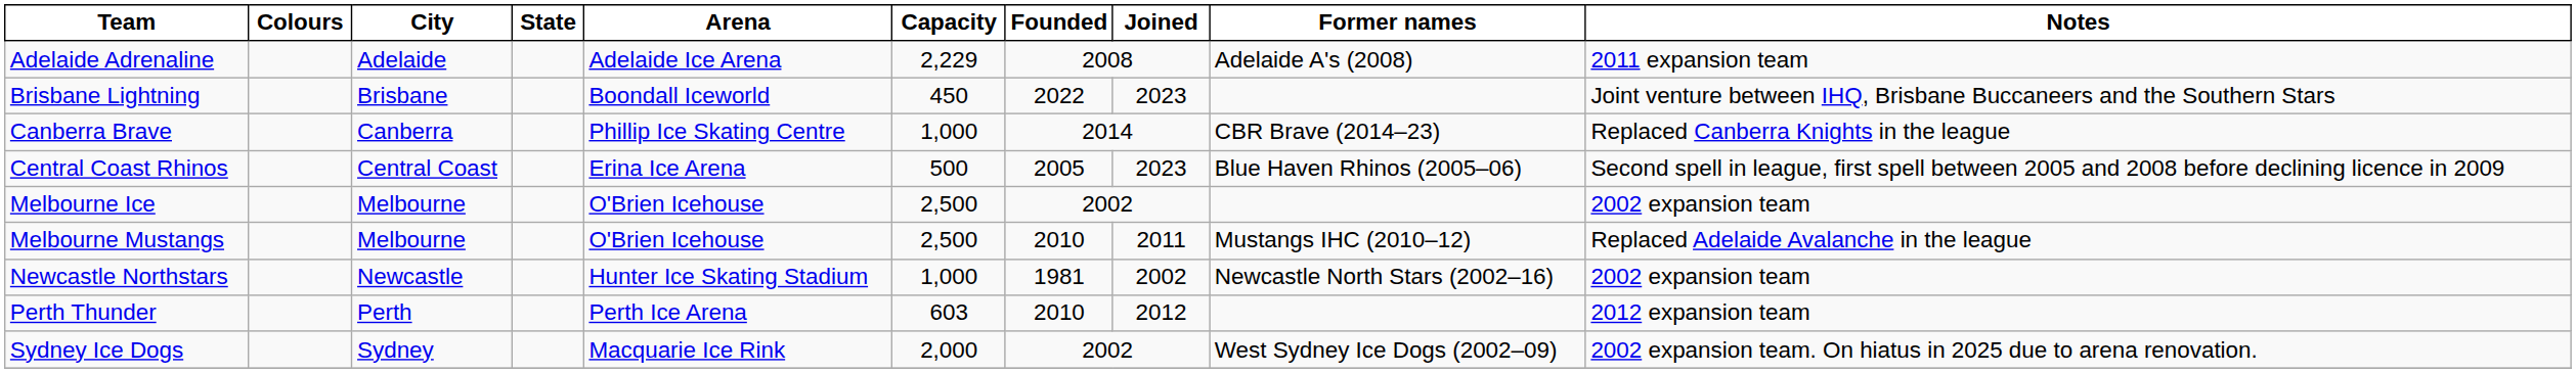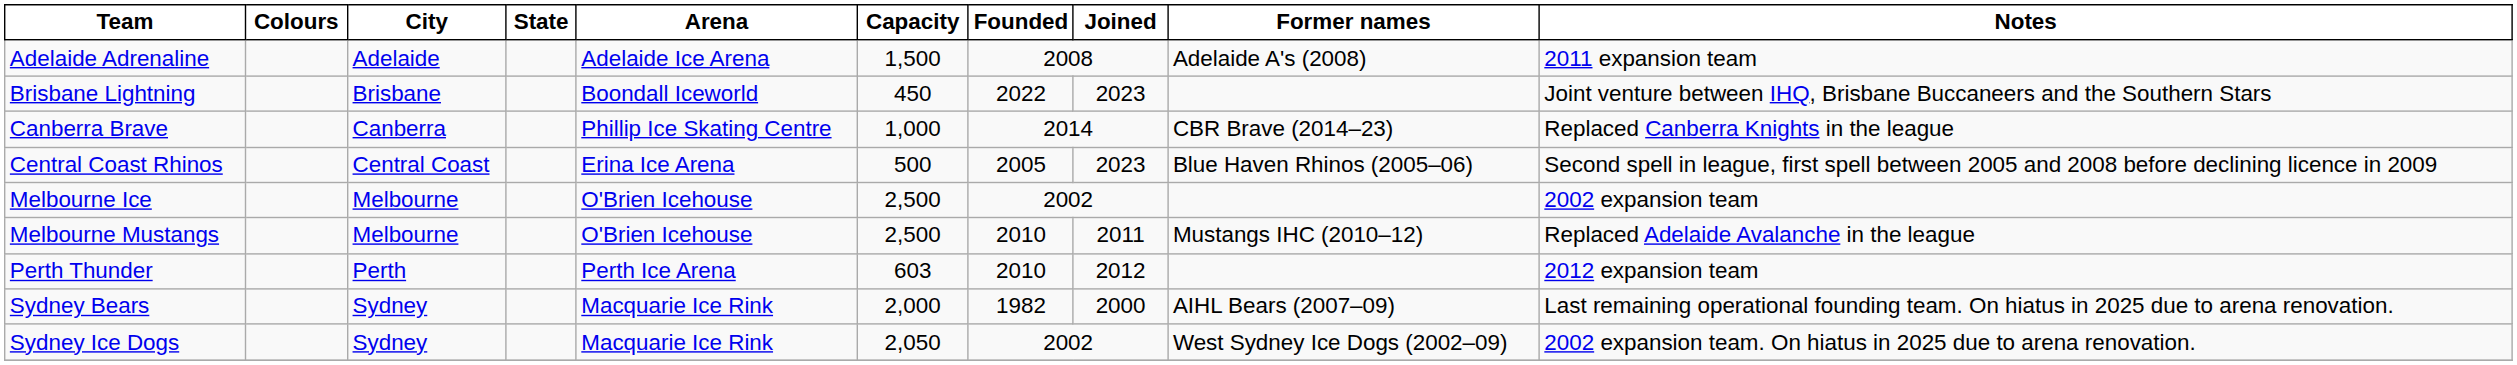Adelaide Adrenaline | Capacity: 2,229 -> 1,500
- row: Newcastle Northstars | Newcastle | Hunter Ice Skating Stadium | 1,000 | 1981 | 2002 | Newcastle North Stars (2002–16) | 2002 expansion team
+ row: Sydney Bears | Sydney | Macquarie Ice Rink | 2,000 | 1982 | 2000 | AIHL Bears (2007–09) | Last remaining operational founding team. On hiatus in 2025 due to arena renovation.
Sydney Ice Dogs | Capacity: 2,000 -> 2,050
